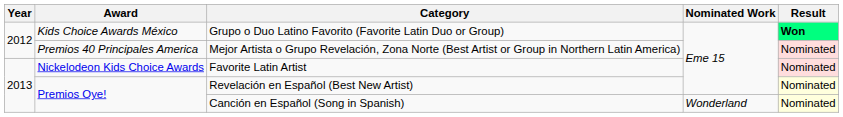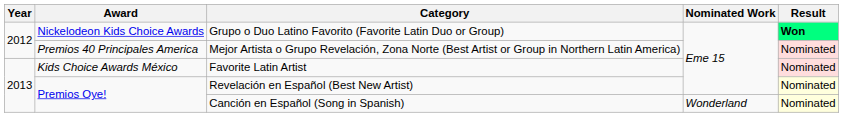Grupo o Duo Latino Favorito (Favorite Latin Duo or Group) | Award: Kids Choice Awards México -> Nickelodeon Kids Choice Awards
Favorite Latin Artist | Award: Nickelodeon Kids Choice Awards -> Kids Choice Awards México
